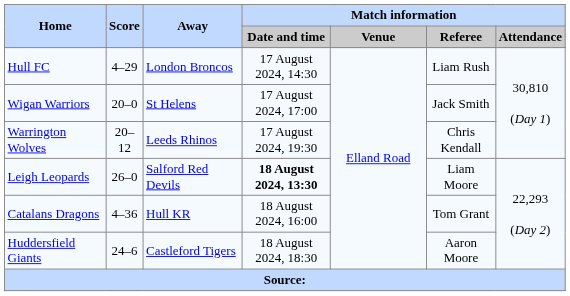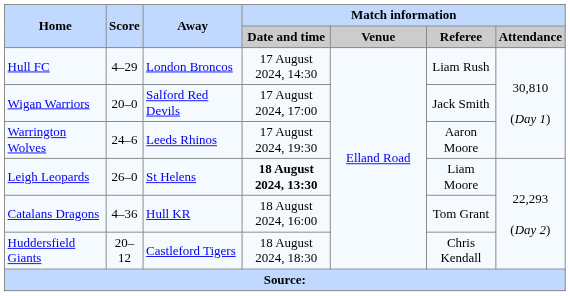Wigan Warriors | Away: St Helens -> Salford Red Devils
Warrington Wolves | Score: 20–12 -> 24–6
Warrington Wolves | Match information / Referee: Chris Kendall -> Aaron Moore
Leigh Leopards | Away: Salford Red Devils -> St Helens
Huddersfield Giants | Score: 24–6 -> 20–12
Huddersfield Giants | Match information / Referee: Aaron Moore -> Chris Kendall
